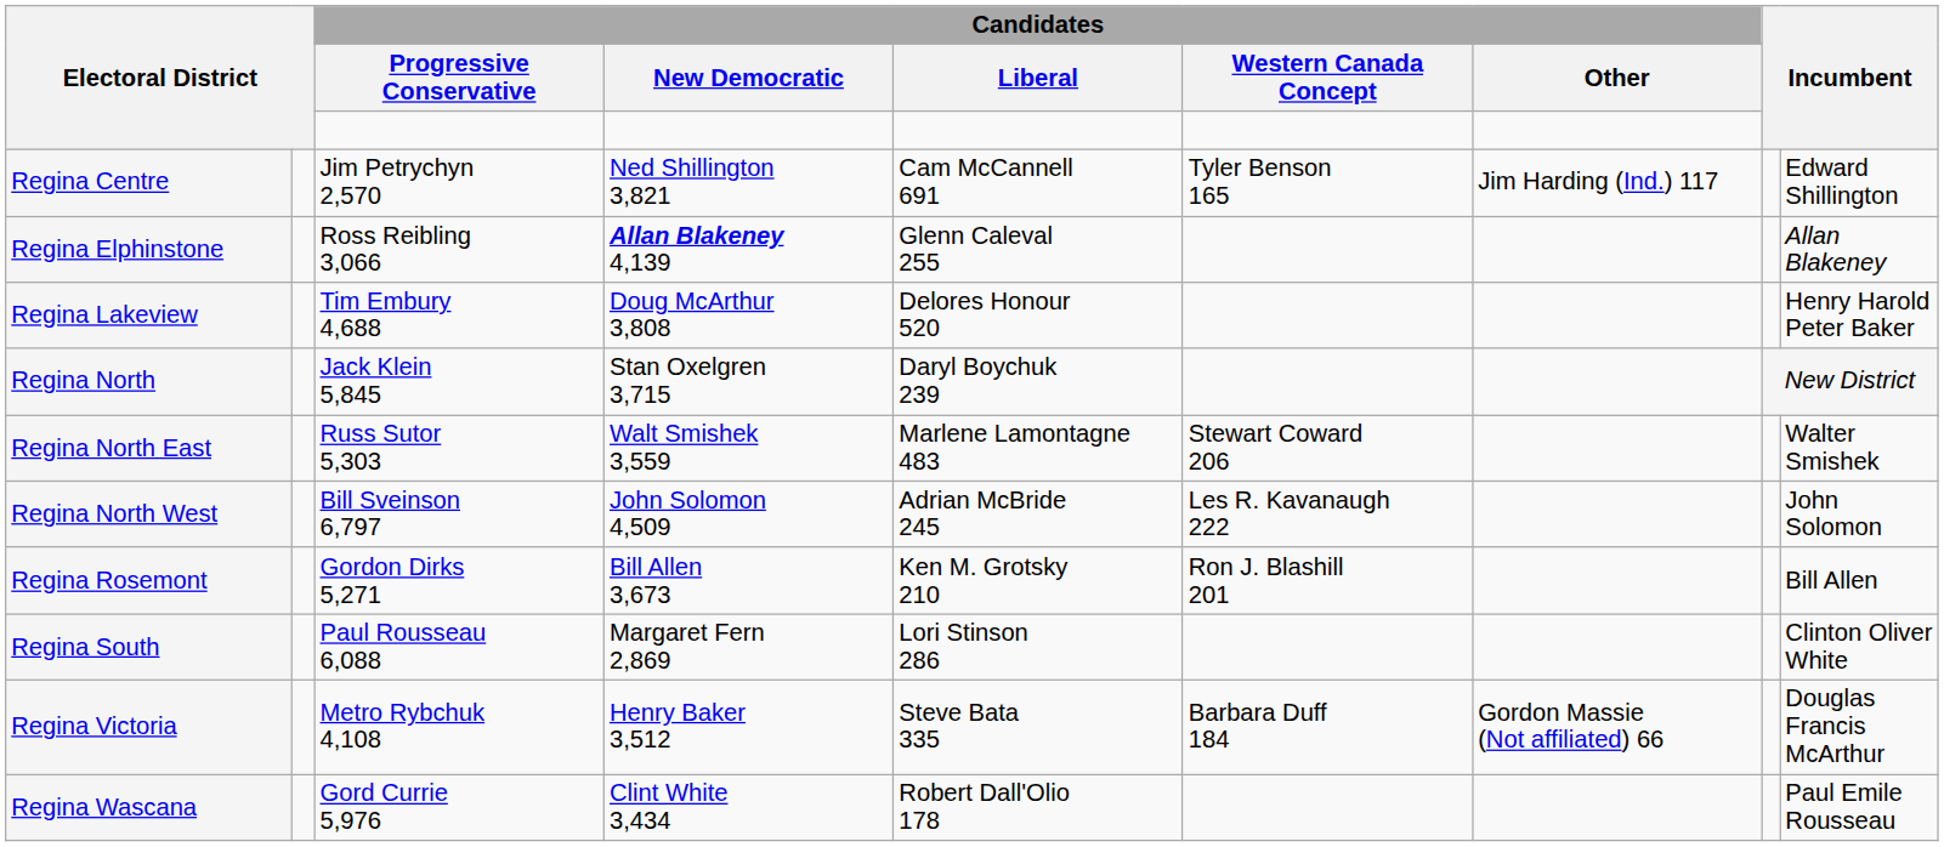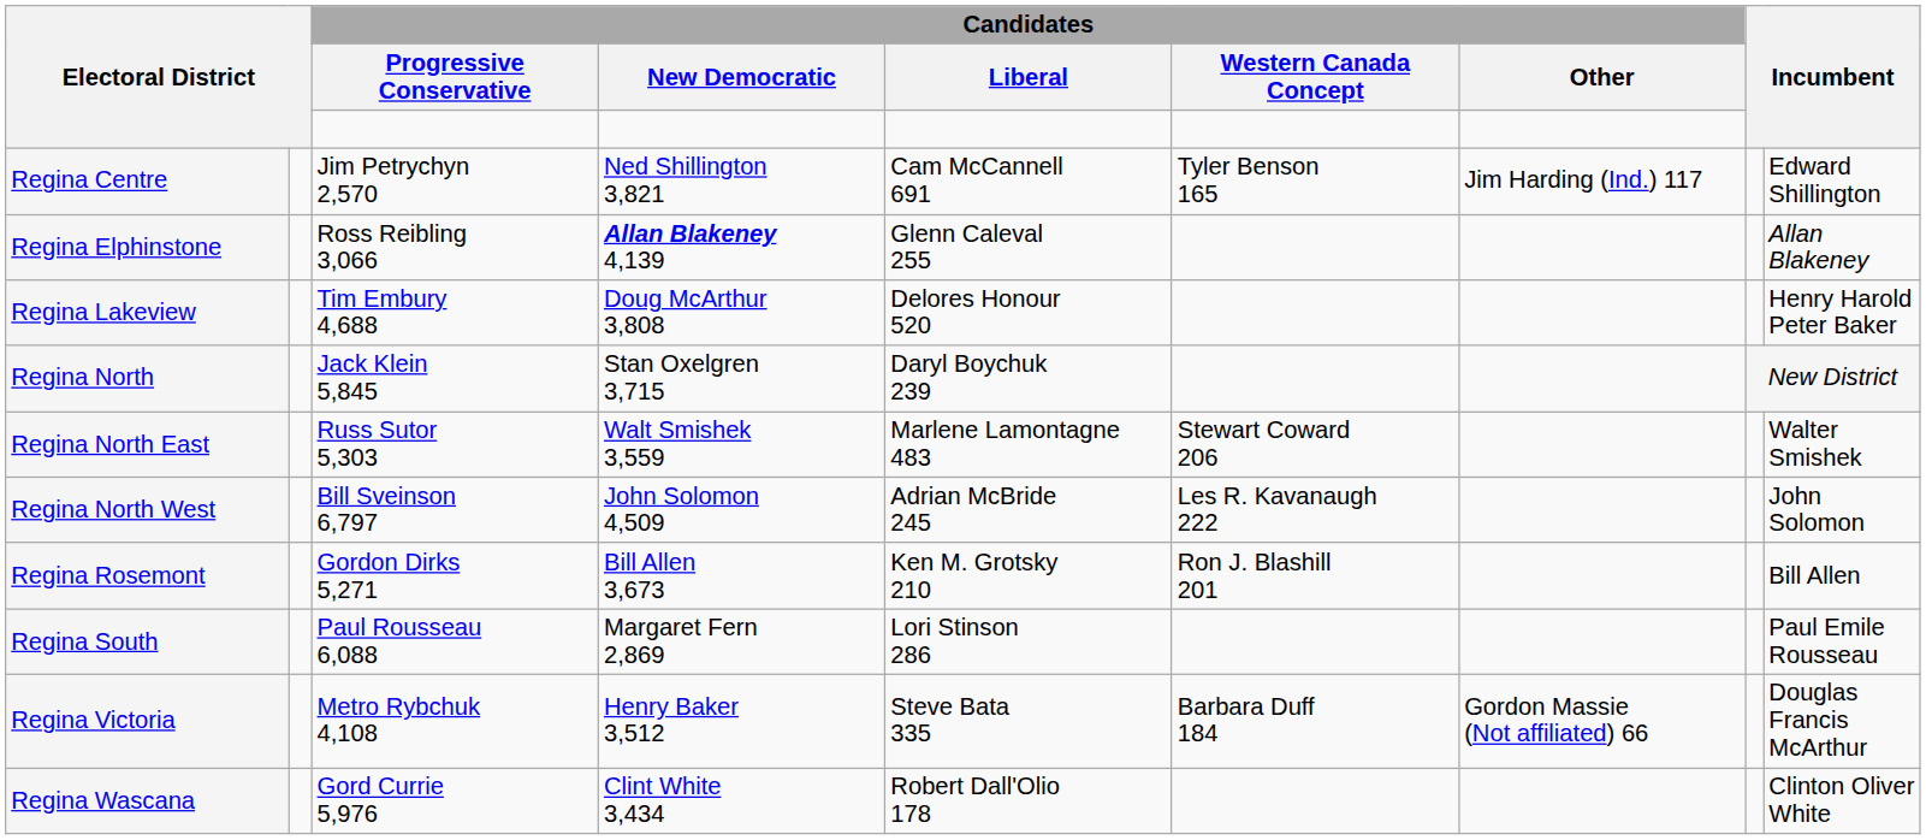Regina South | column 9: Clinton Oliver White -> Paul Emile Rousseau
Regina Wascana | column 9: Paul Emile Rousseau -> Clinton Oliver White
